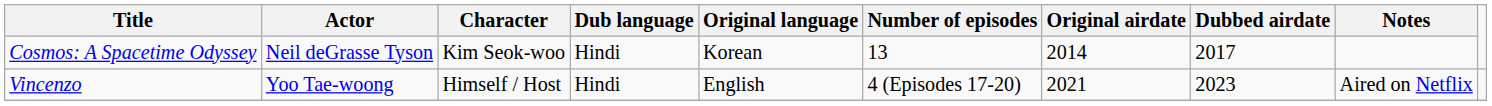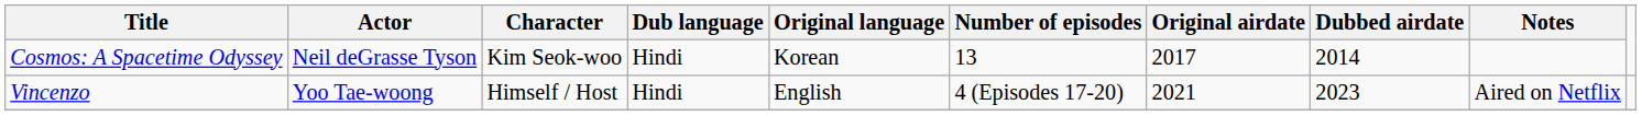Cosmos: A Spacetime Odyssey | Original airdate: 2014 -> 2017
Cosmos: A Spacetime Odyssey | Dubbed airdate: 2017 -> 2014
